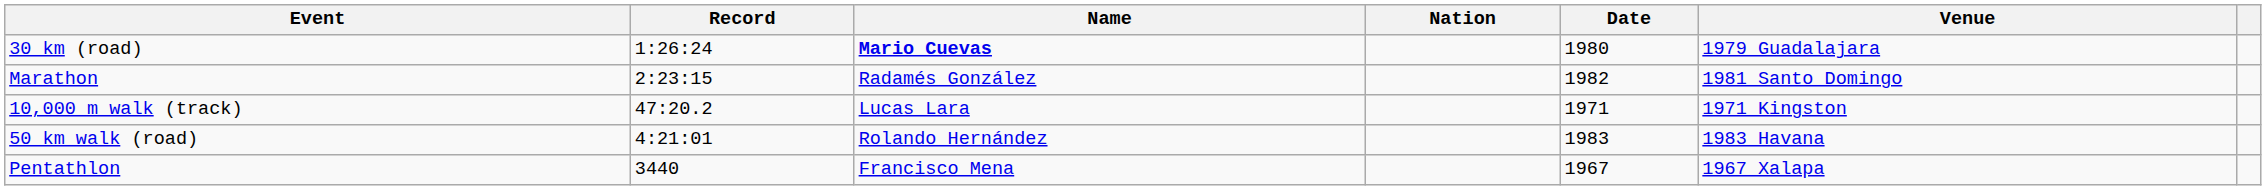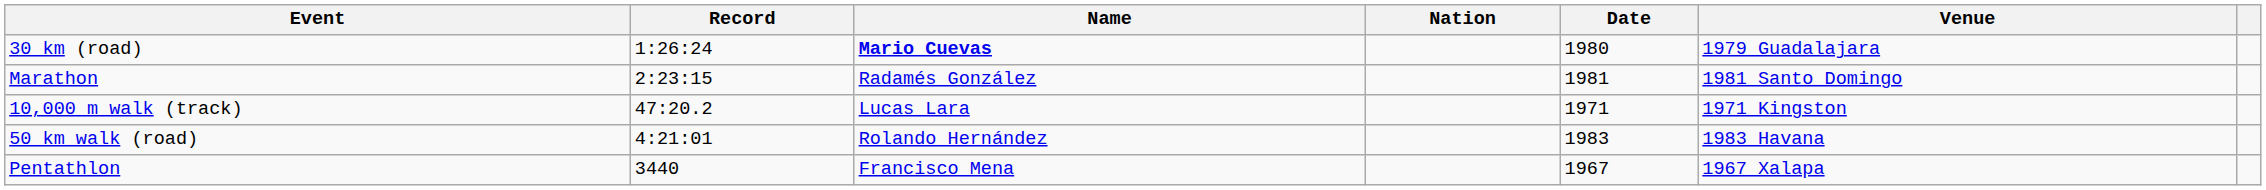Marathon | Date: 1982 -> 1981
